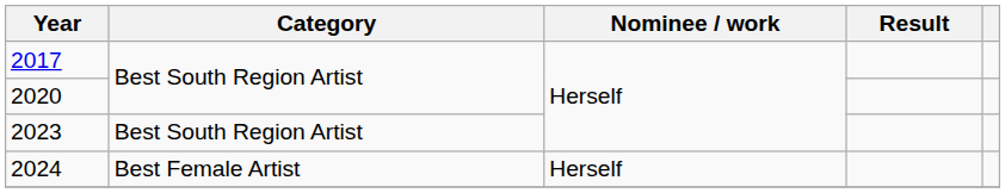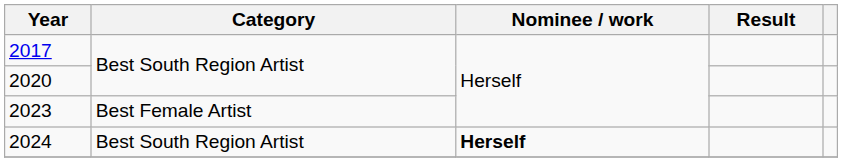2023 | Category: Best South Region Artist -> Best Female Artist
2024 | Category: Best Female Artist -> Best South Region Artist
2024 | Nominee / work: normal -> bold
